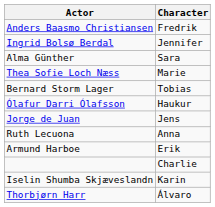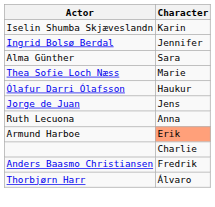rows swapped: Anders Baasmo Christiansen <-> Iselin Shumba Skjæveslandn
- row: Bernard Storm Lager | Tobias
Armund Harboe | Character: no background -> lightsalmon background
